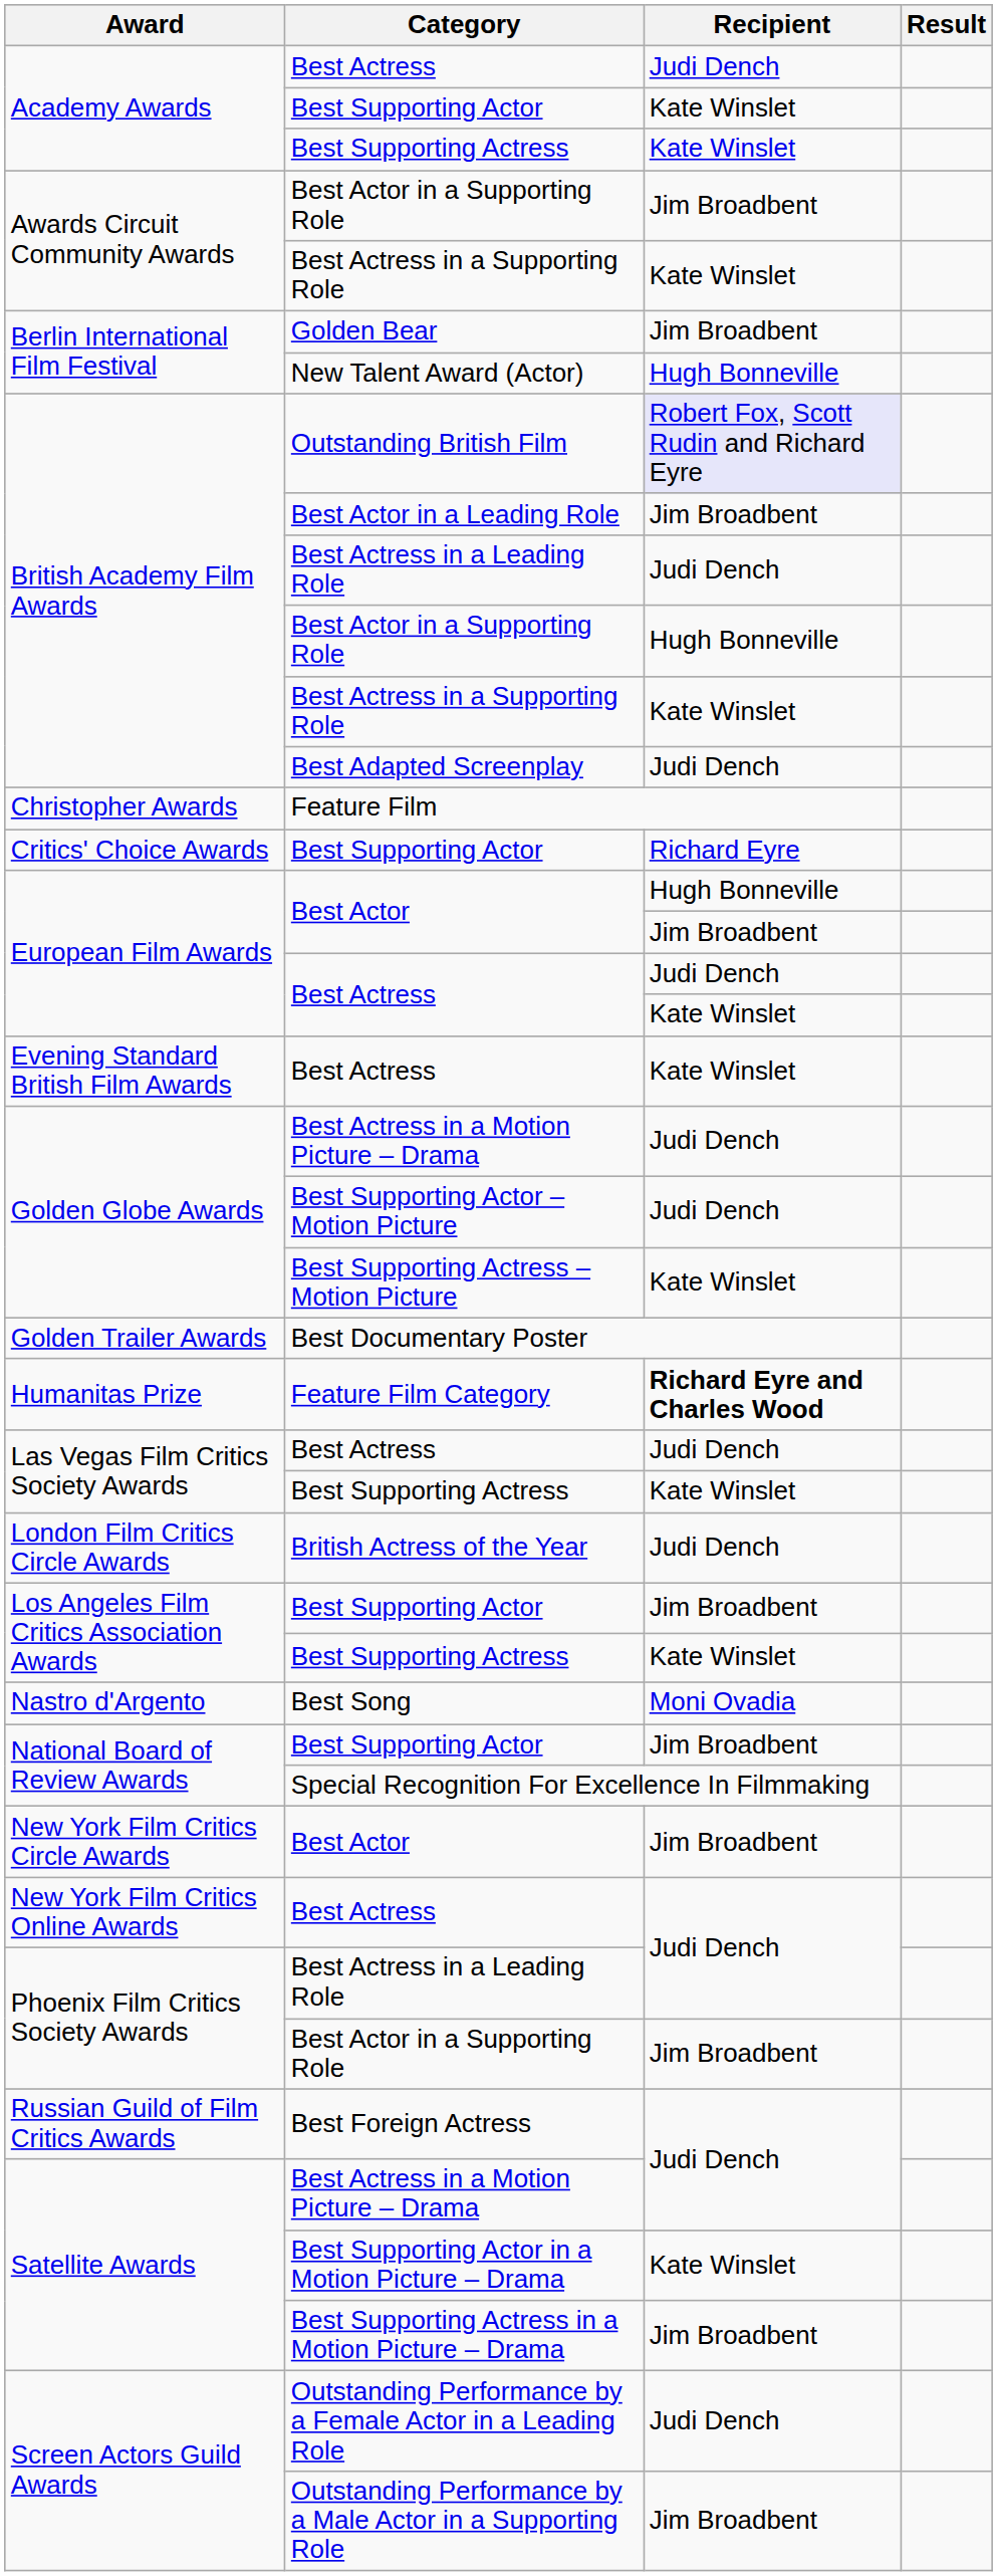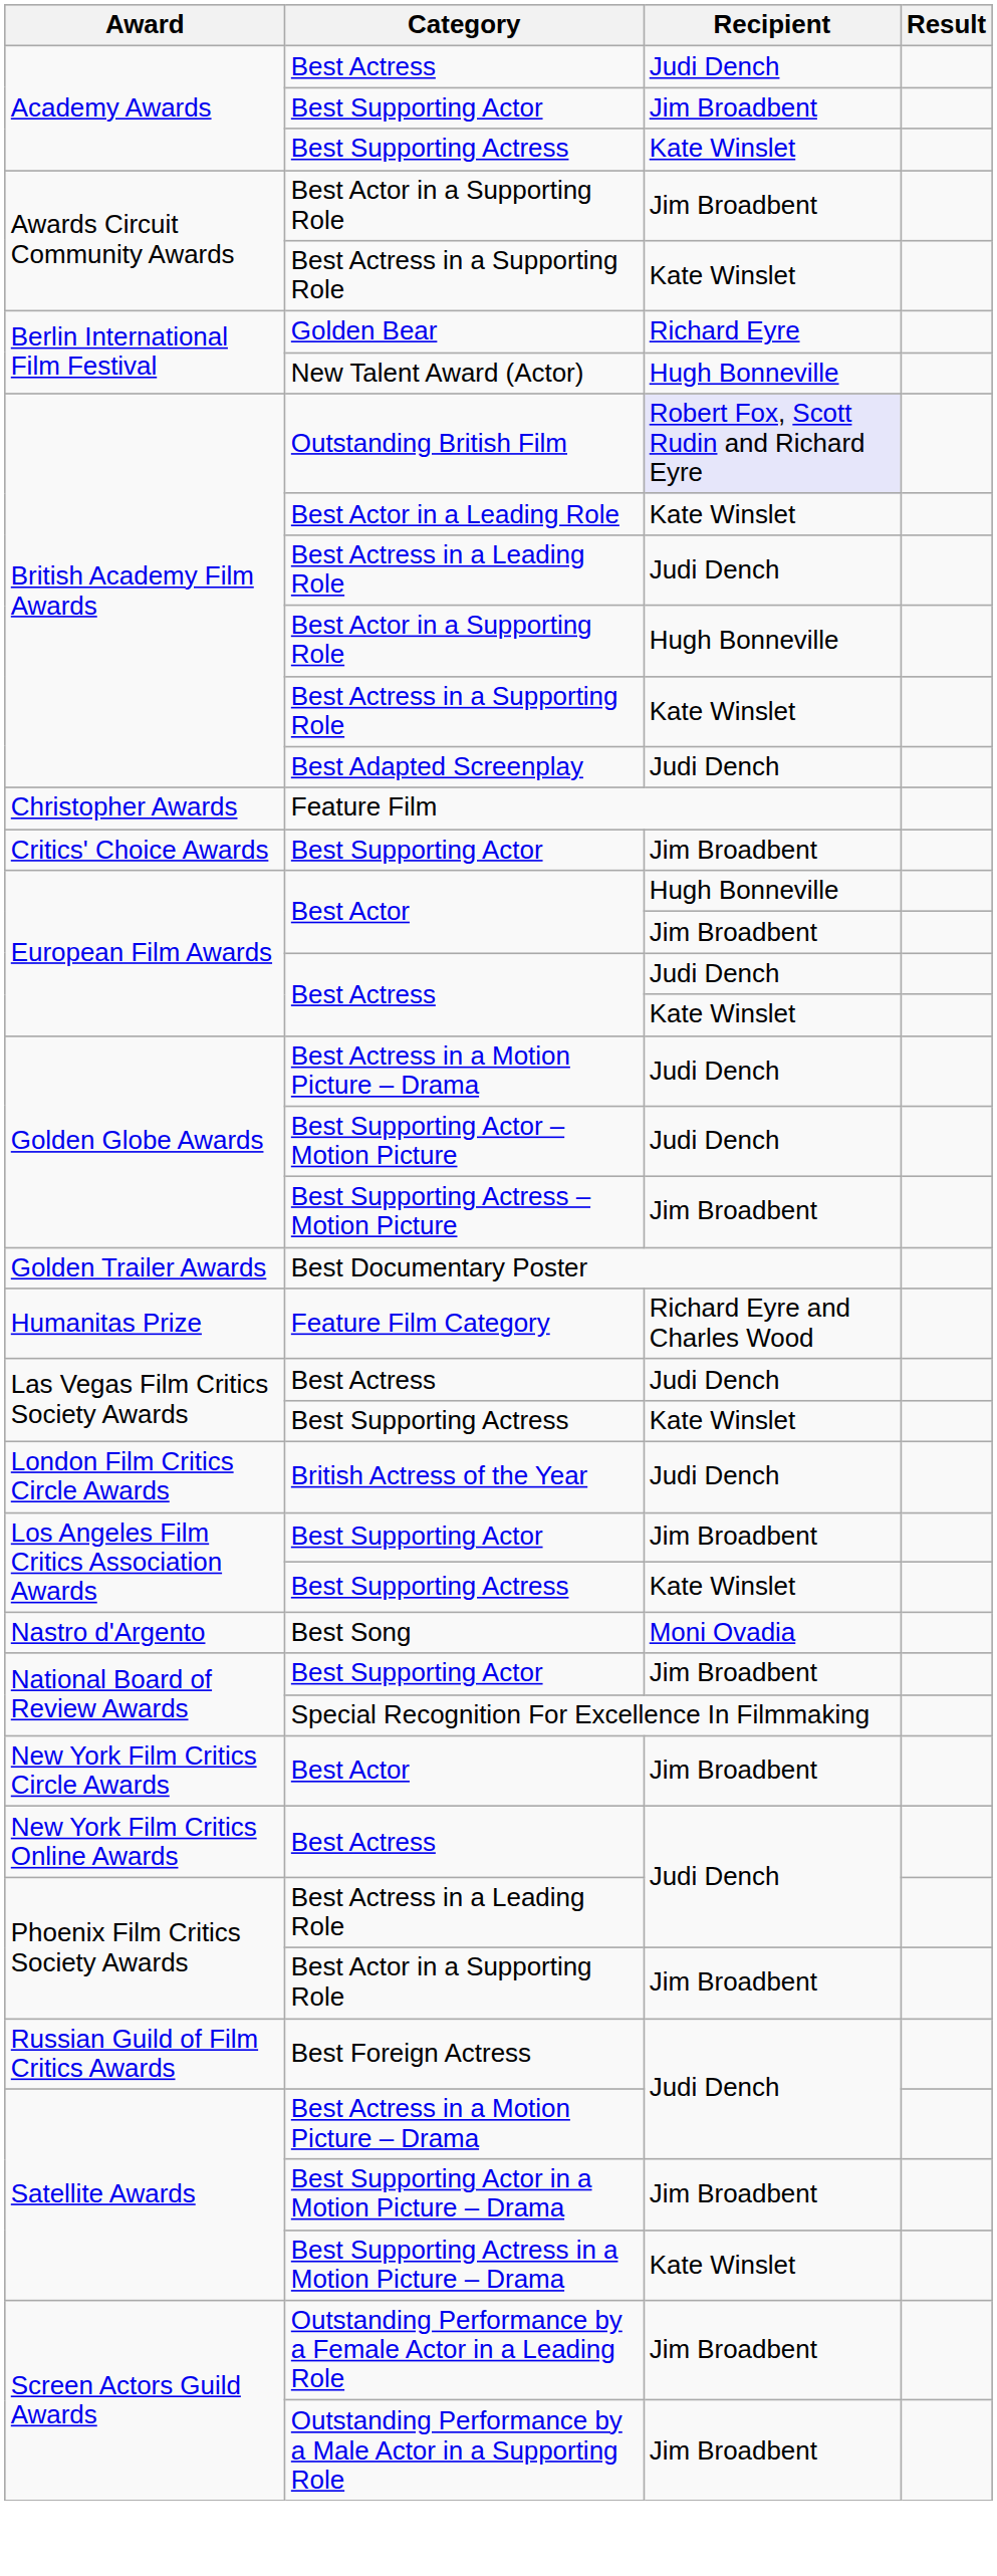Academy Awards / Best Supporting Actor | Recipient: Kate Winslet -> Jim Broadbent
Golden Bear | Recipient: Jim Broadbent -> Richard Eyre
Best Actor in a Leading Role | Recipient: Jim Broadbent -> Kate Winslet
Critics' Choice Awards / Best Supporting Actor | Recipient: Richard Eyre -> Jim Broadbent
- row: Evening Standard British Film Awards | Best Actress | Kate Winslet
Best Supporting Actress – Motion Picture | Recipient: Kate Winslet -> Jim Broadbent
Feature Film Category | Recipient: bold -> normal
Best Supporting Actor in a Motion Picture – Drama | Recipient: Kate Winslet -> Jim Broadbent
Best Supporting Actress in a Motion Picture – Drama | Recipient: Jim Broadbent -> Kate Winslet
Outstanding Performance by a Female Actor in a Leading Role | Recipient: Judi Dench -> Jim Broadbent
